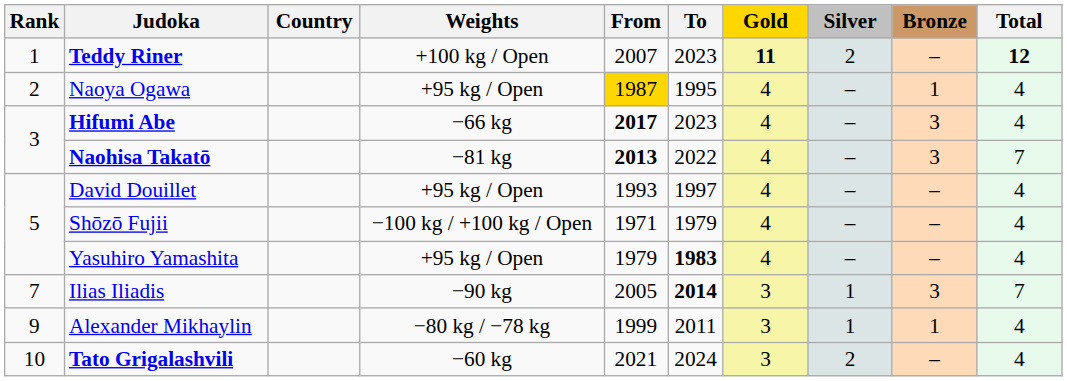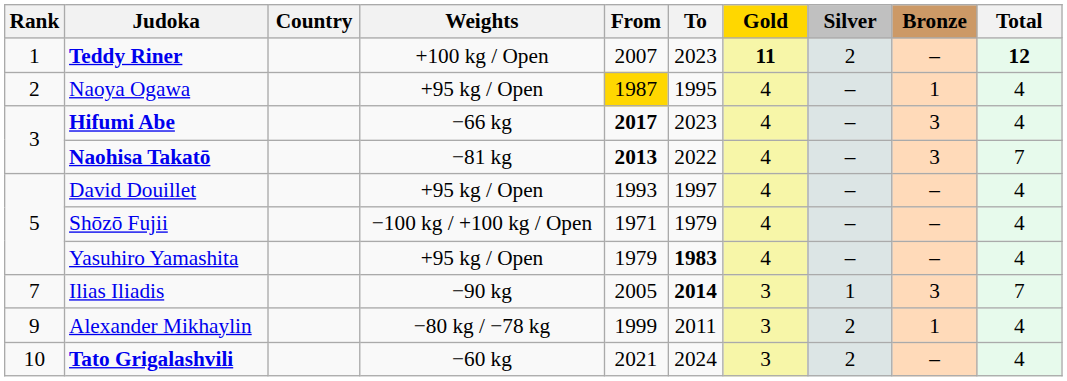Alexander Mikhaylin | Silver: 1 -> 2
